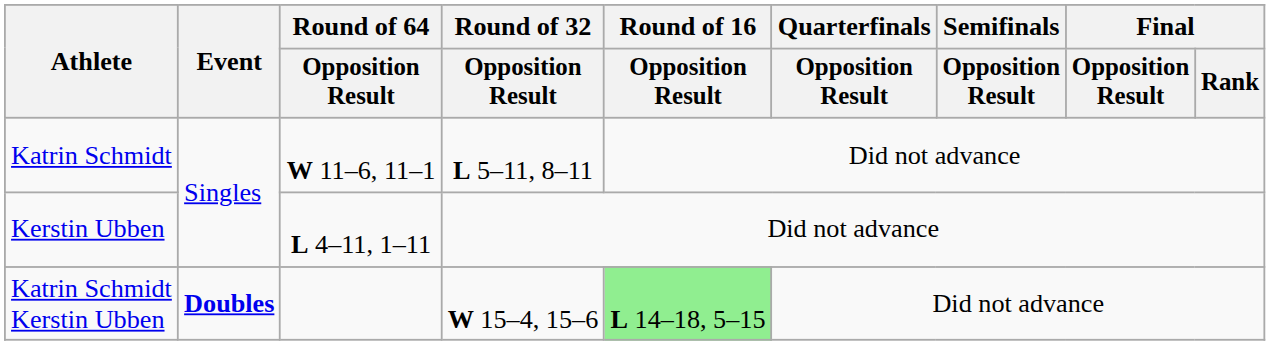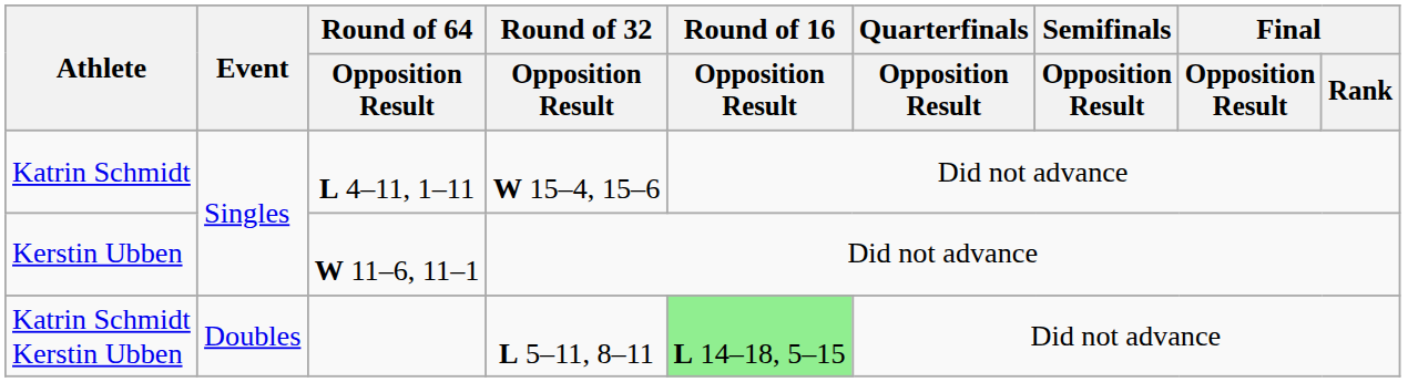Katrin Schmidt | Round of 64 / Opposition Result: W 11–6, 11–1 -> L 4–11, 1–11
Katrin Schmidt | Round of 32 / Opposition Result: L 5–11, 8–11 -> W 15–4, 15–6
Kerstin Ubben | Round of 64 / Opposition Result: L 4–11, 1–11 -> W 11–6, 11–1
Katrin Schmidt Kerstin Ubben | Event: bold -> normal
Katrin Schmidt Kerstin Ubben | Round of 32 / Opposition Result: W 15–4, 15–6 -> L 5–11, 8–11
